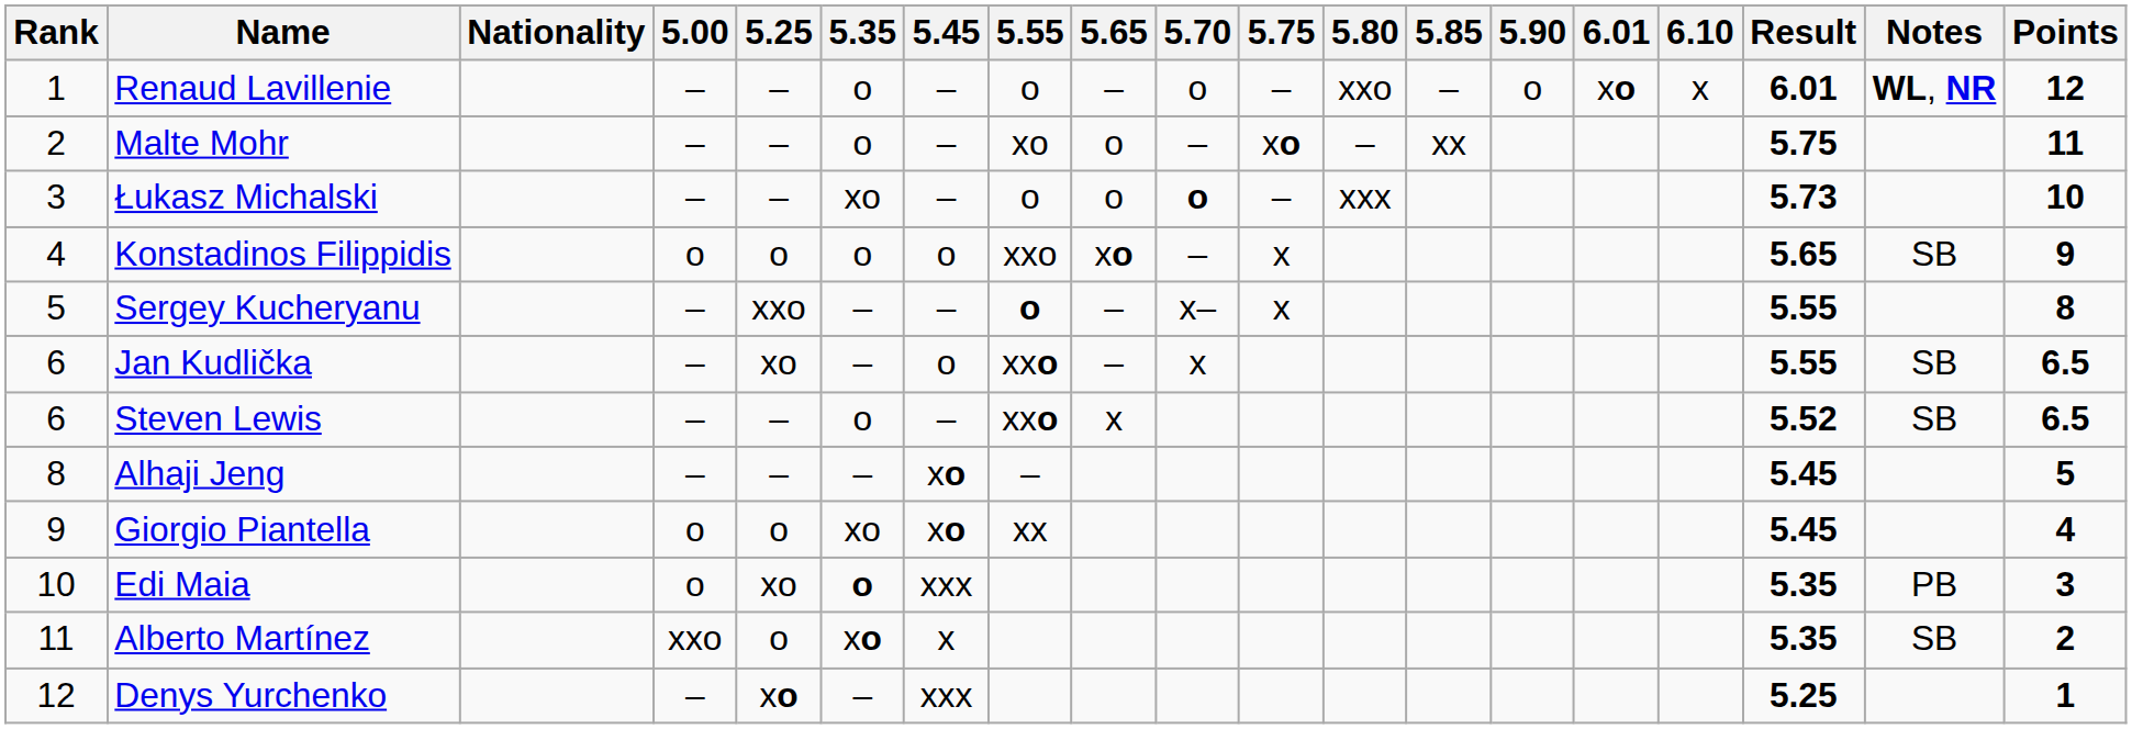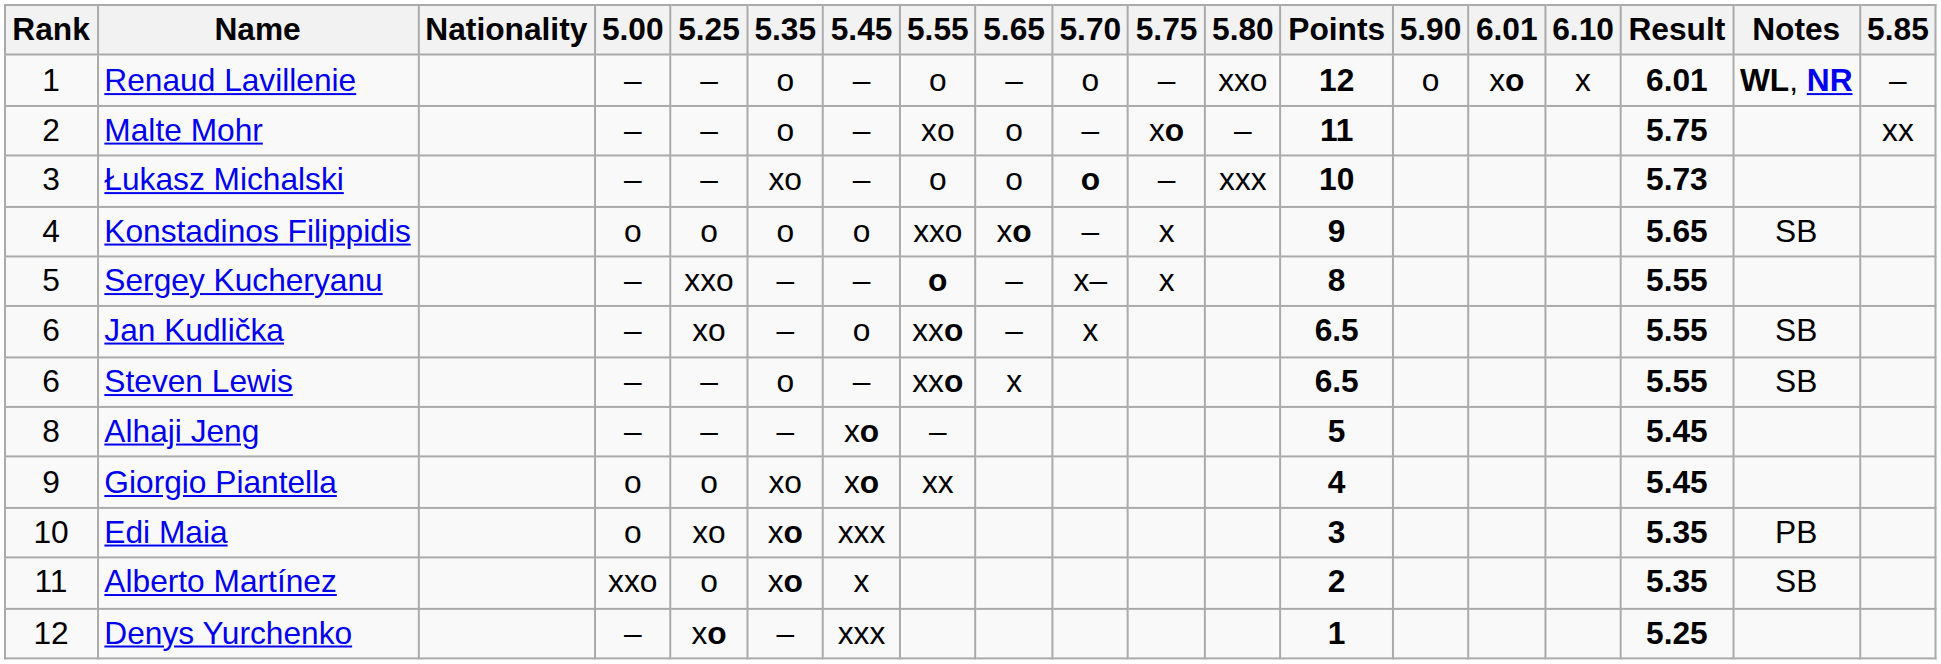columns swapped: 5.85 <-> Points
Steven Lewis | Result: 5.52 -> 5.55
Edi Maia | 5.35: o -> xo
